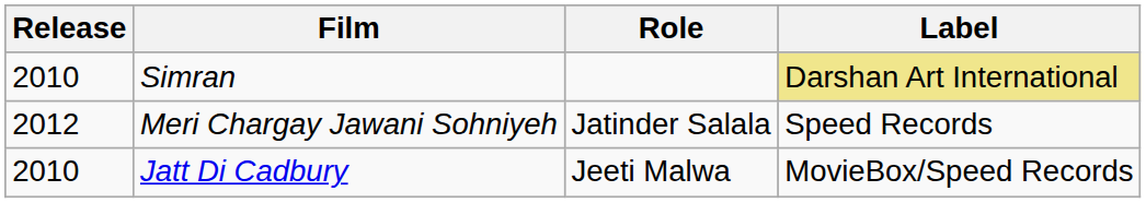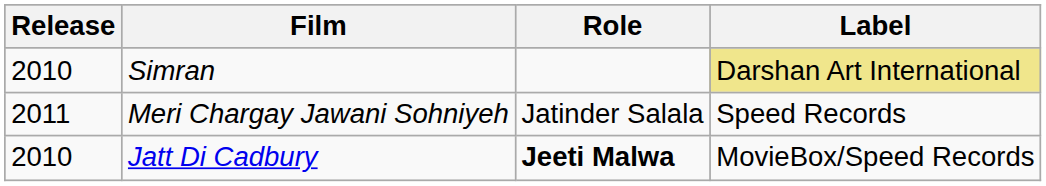Meri Chargay Jawani Sohniyeh | Release: 2012 -> 2011
Jatt Di Cadbury | Role: normal -> bold
